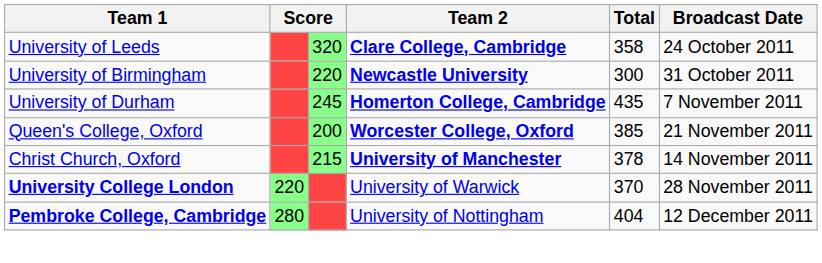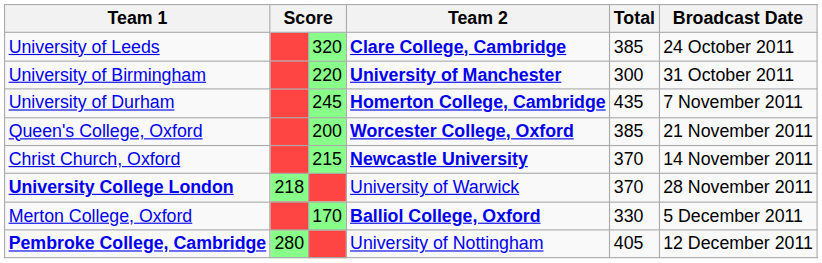University of Leeds | Total: 358 -> 385
University of Birmingham | Team 2: Newcastle University -> University of Manchester
Christ Church, Oxford | Team 2: University of Manchester -> Newcastle University
Christ Church, Oxford | Total: 378 -> 370
University College London | column 2: 220 -> 218
+ row: Merton College, Oxford | 170 | Balliol College, Oxford | 330 | 5 December 2011
Pembroke College, Cambridge | Total: 404 -> 405
